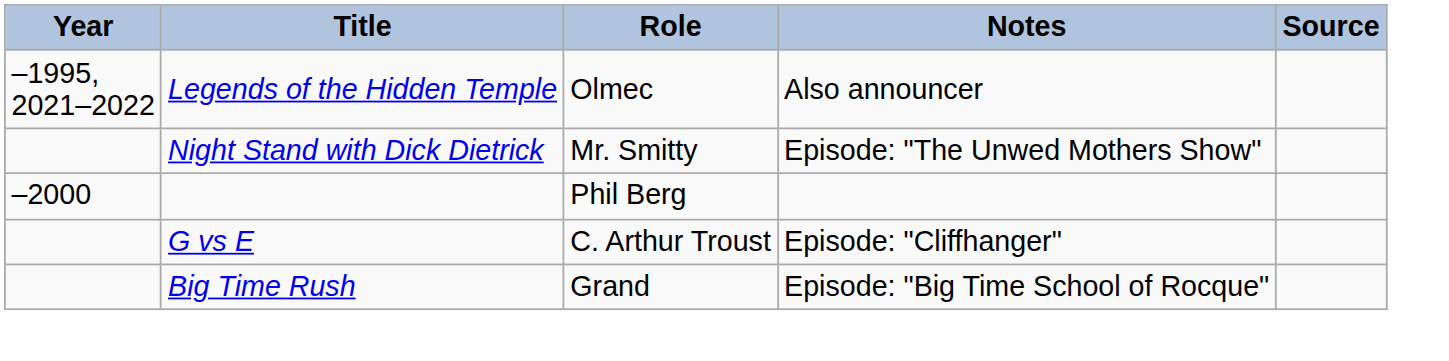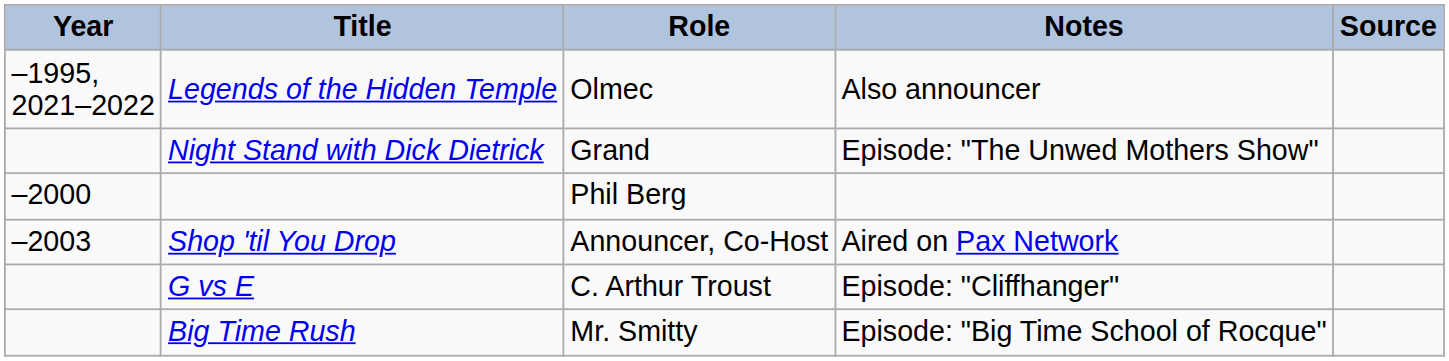Night Stand with Dick Dietrick | Role: Mr. Smitty -> Grand
+ row: –2003 | Shop 'til You Drop | Announcer, Co-Host | Aired on Pax Network
Big Time Rush | Role: Grand -> Mr. Smitty
